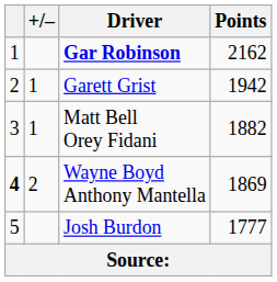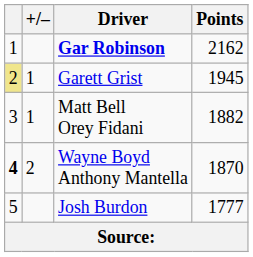Garett Grist | column 1: no background -> khaki background
Garett Grist | Points: 1942 -> 1945
Wayne Boyd Anthony Mantella | Points: 1869 -> 1870
